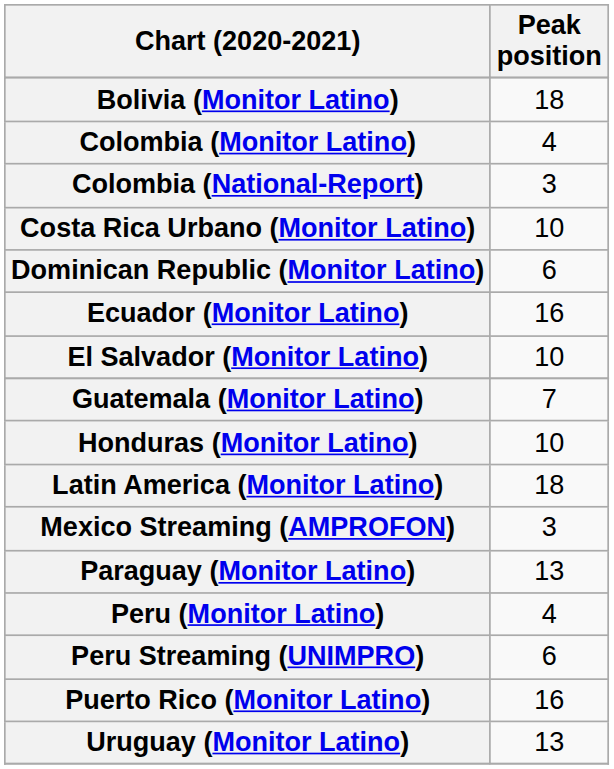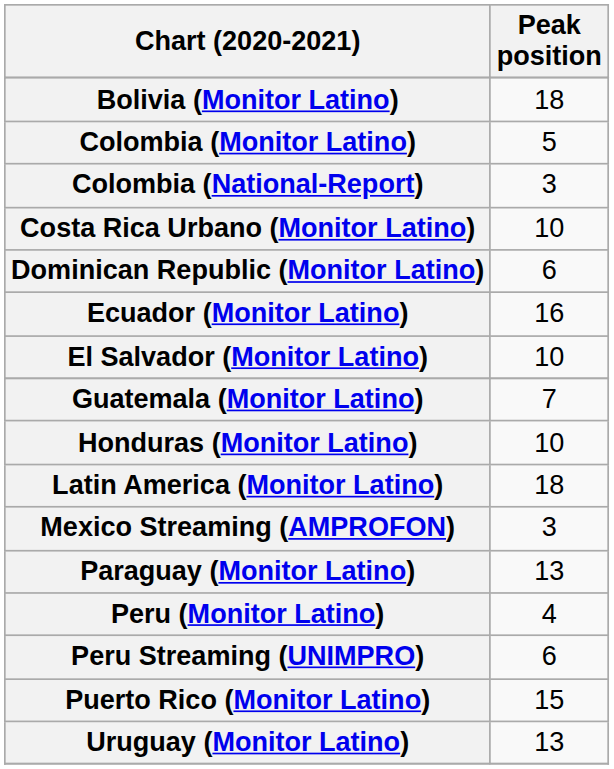Colombia (Monitor Latino) | Peak position: 4 -> 5
Puerto Rico (Monitor Latino) | Peak position: 16 -> 15
